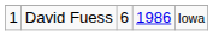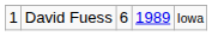David Fuess | column 4: 1986 -> 1989
